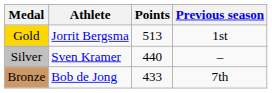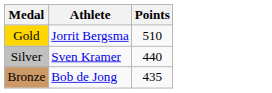- column: Previous season | 1st | – | 7th
Gold | Points: 513 -> 510
Bronze | Points: 433 -> 435
